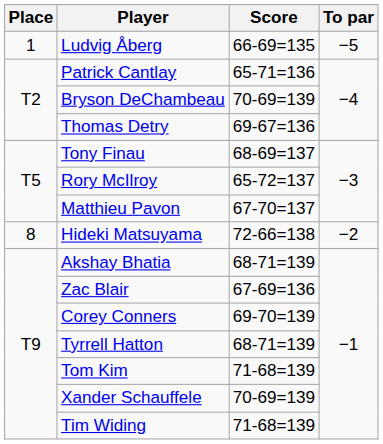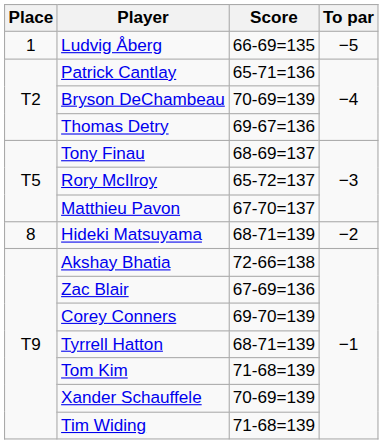Hideki Matsuyama | Score: 72-66=138 -> 68-71=139
Akshay Bhatia | Score: 68-71=139 -> 72-66=138
